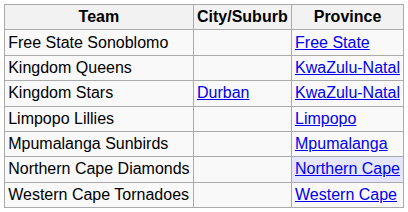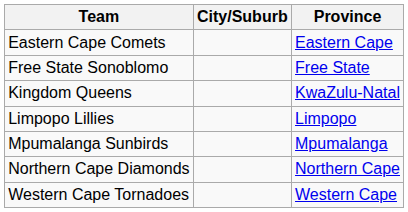+ row: Eastern Cape Comets | Eastern Cape
- row: Kingdom Stars | Durban | KwaZulu-Natal
Northern Cape Diamonds | Province: lavender background -> no background
